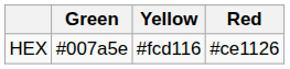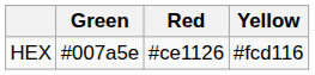columns swapped: Red <-> Yellow
